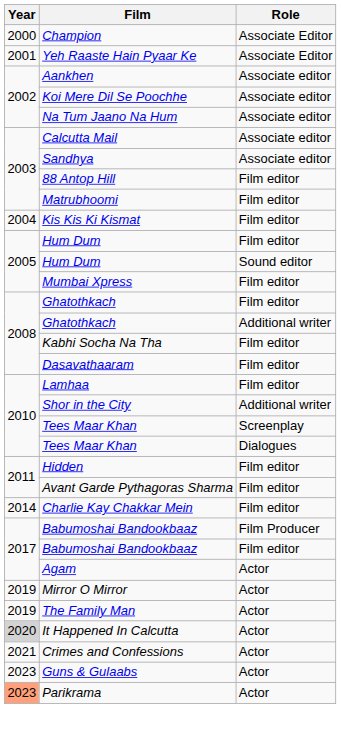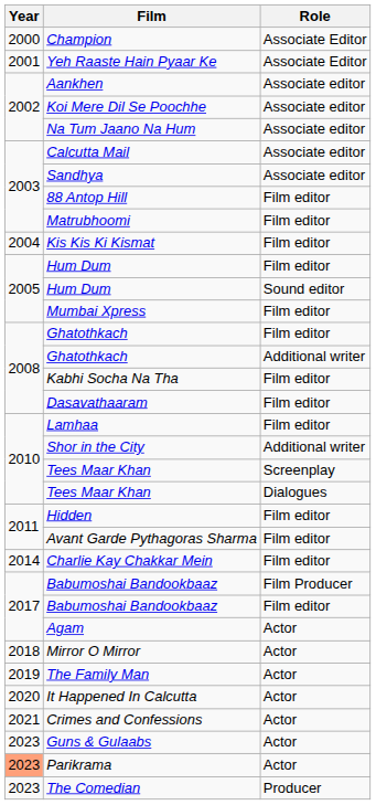Mirror O Mirror | Year: 2019 -> 2018
It Happened In Calcutta | Year: lightgrey background -> no background
+ row: 2023 | The Comedian | Producer
